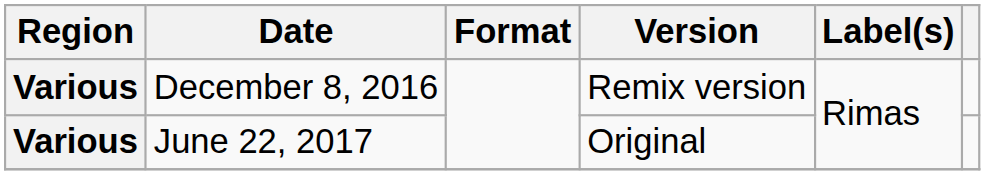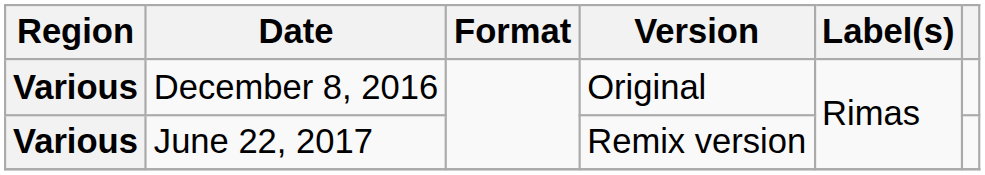December 8, 2016 | Version: Remix version -> Original
June 22, 2017 | Version: Original -> Remix version
